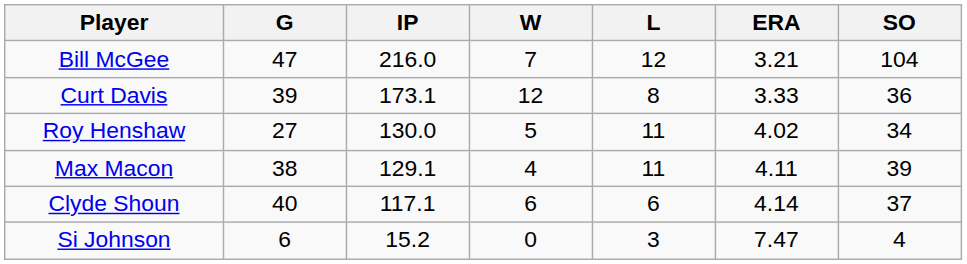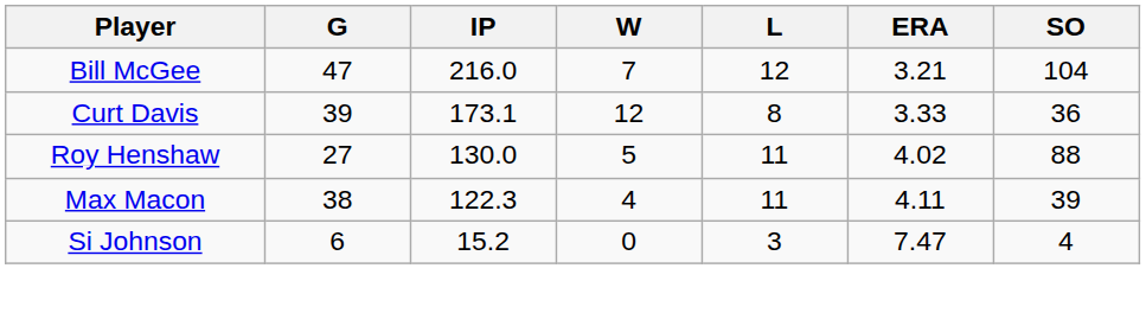Roy Henshaw | SO: 34 -> 88
Max Macon | IP: 129.1 -> 122.3
- row: Clyde Shoun | 40 | 117.1 | 6 | 6 | 4.14 | 37
